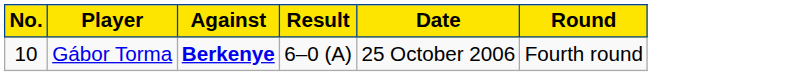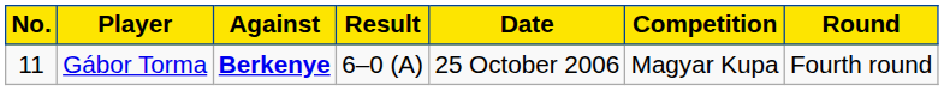+ column: Competition | Magyar Kupa
Gábor Torma | No.: 10 -> 11
